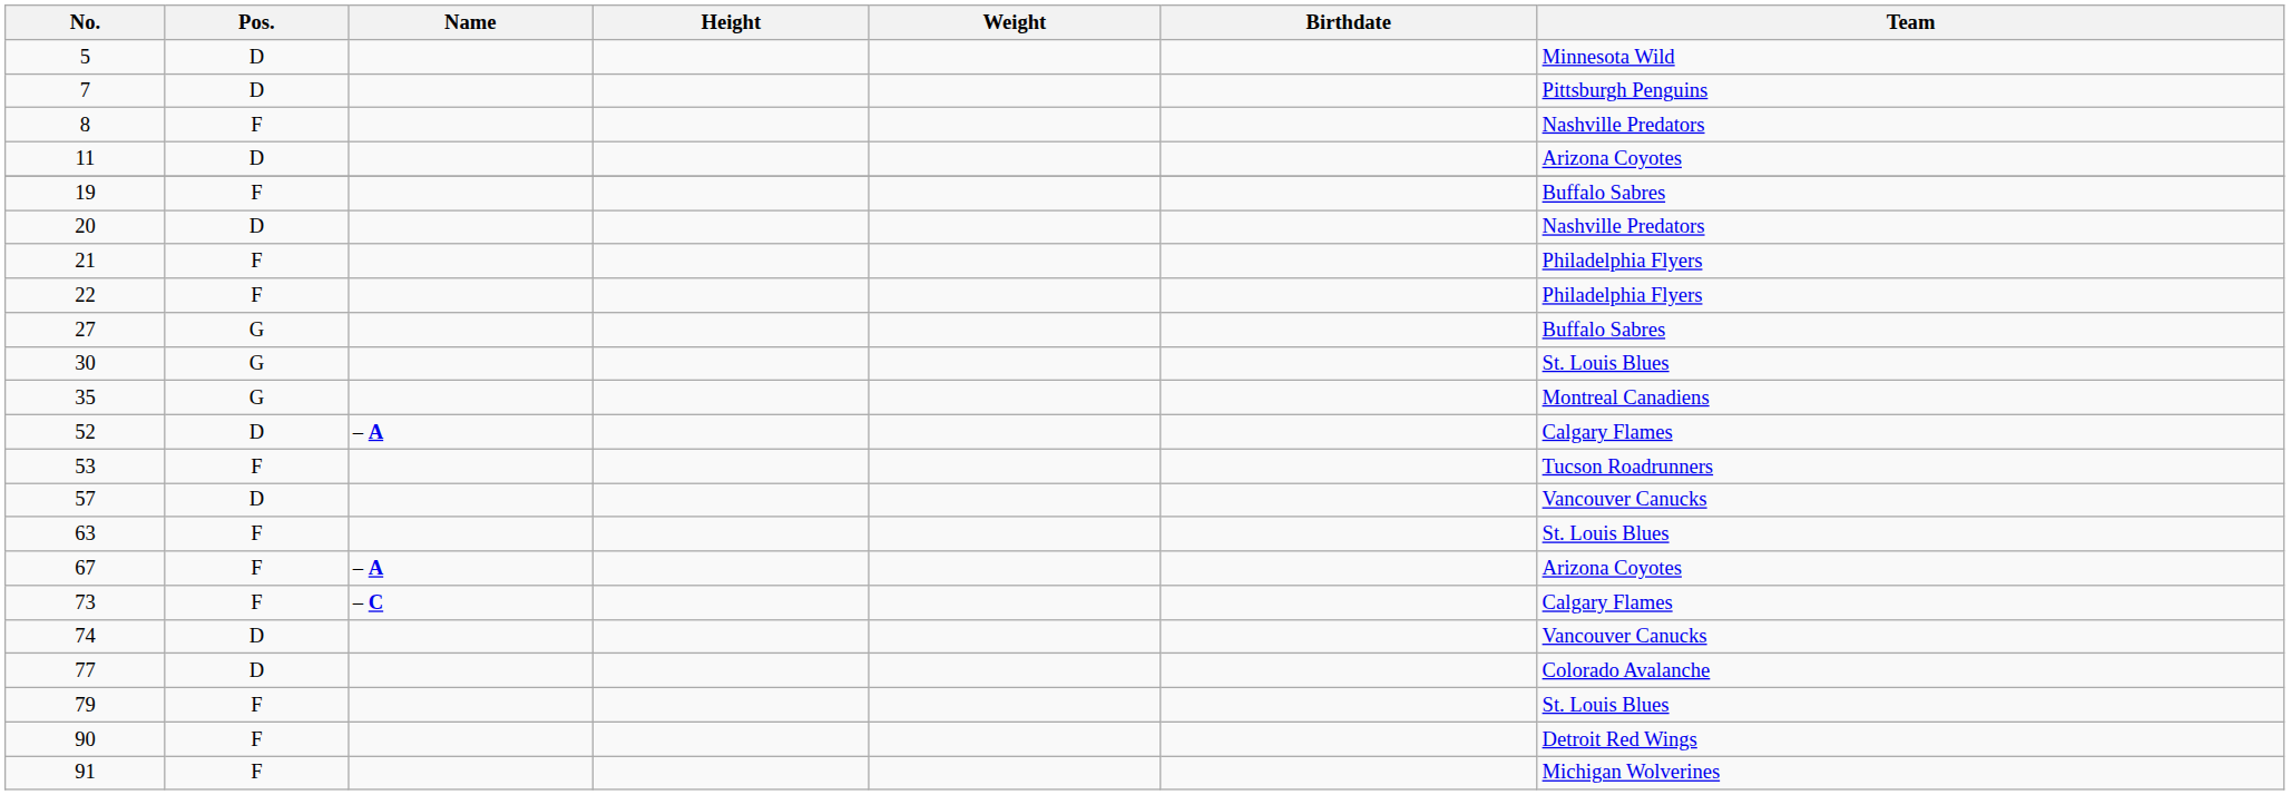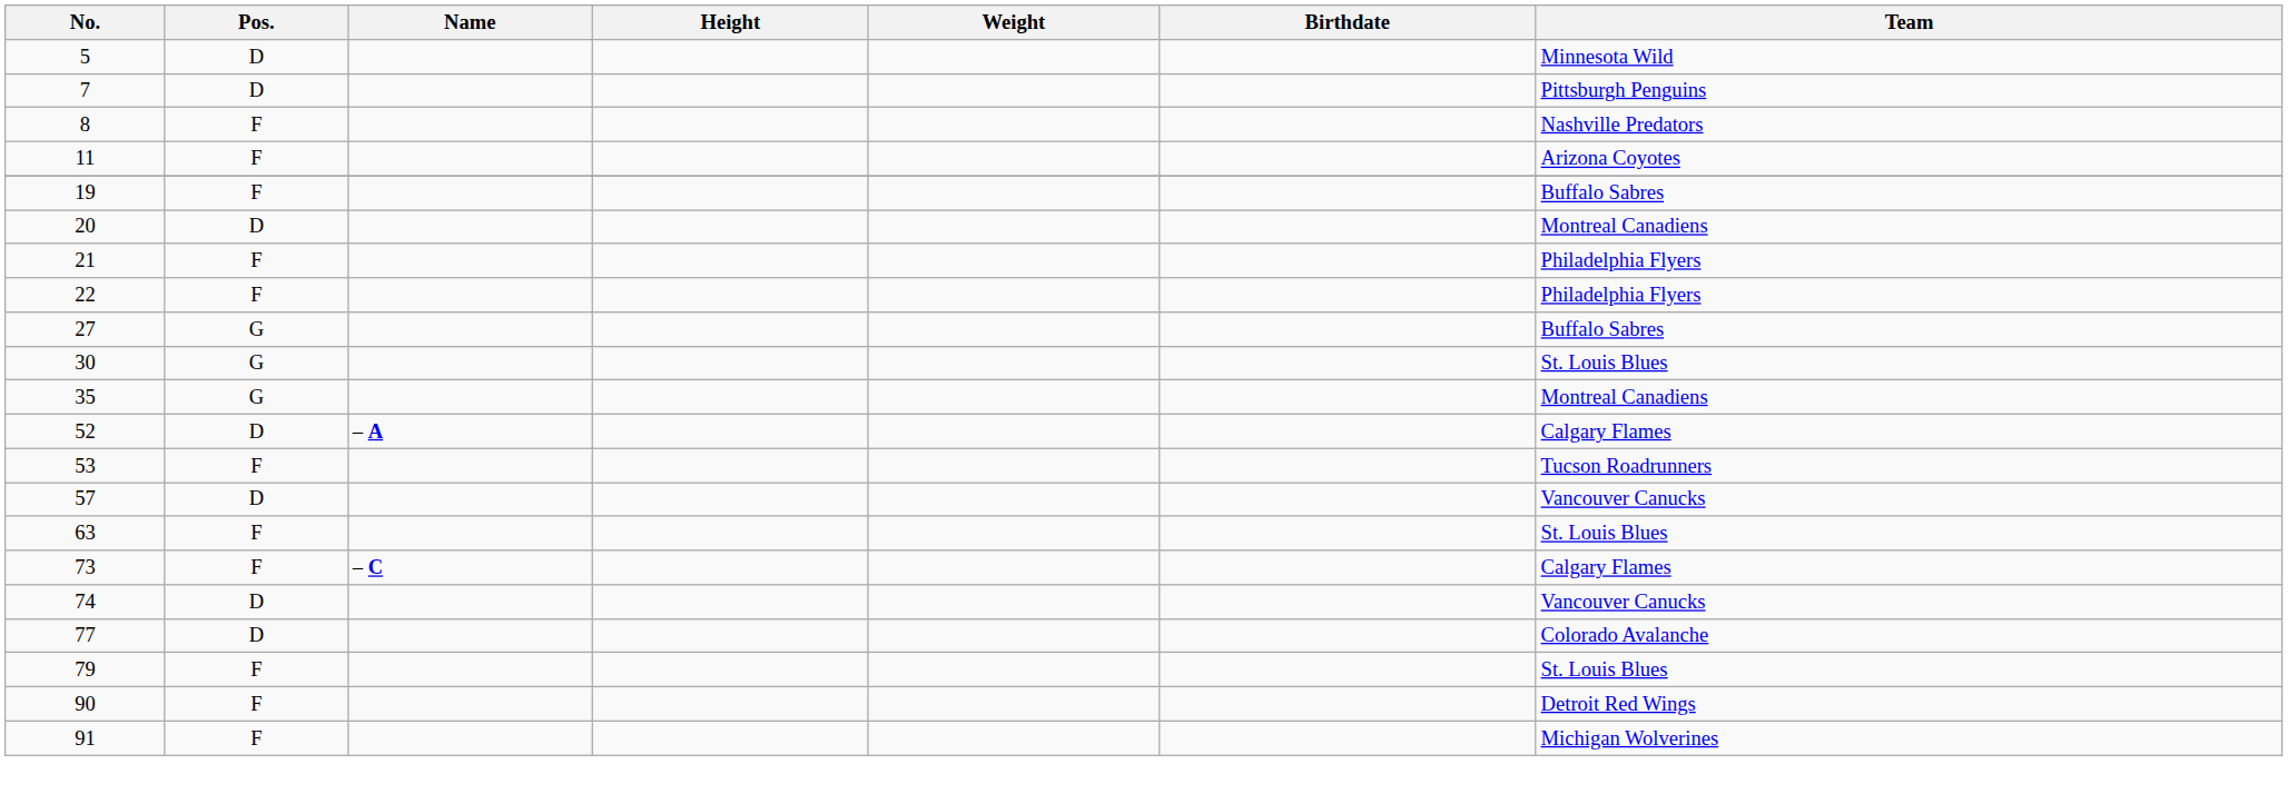11 | Pos.: D -> F
20 | Team: Nashville Predators -> Montreal Canadiens
- row: 67 | F | – A | Arizona Coyotes
